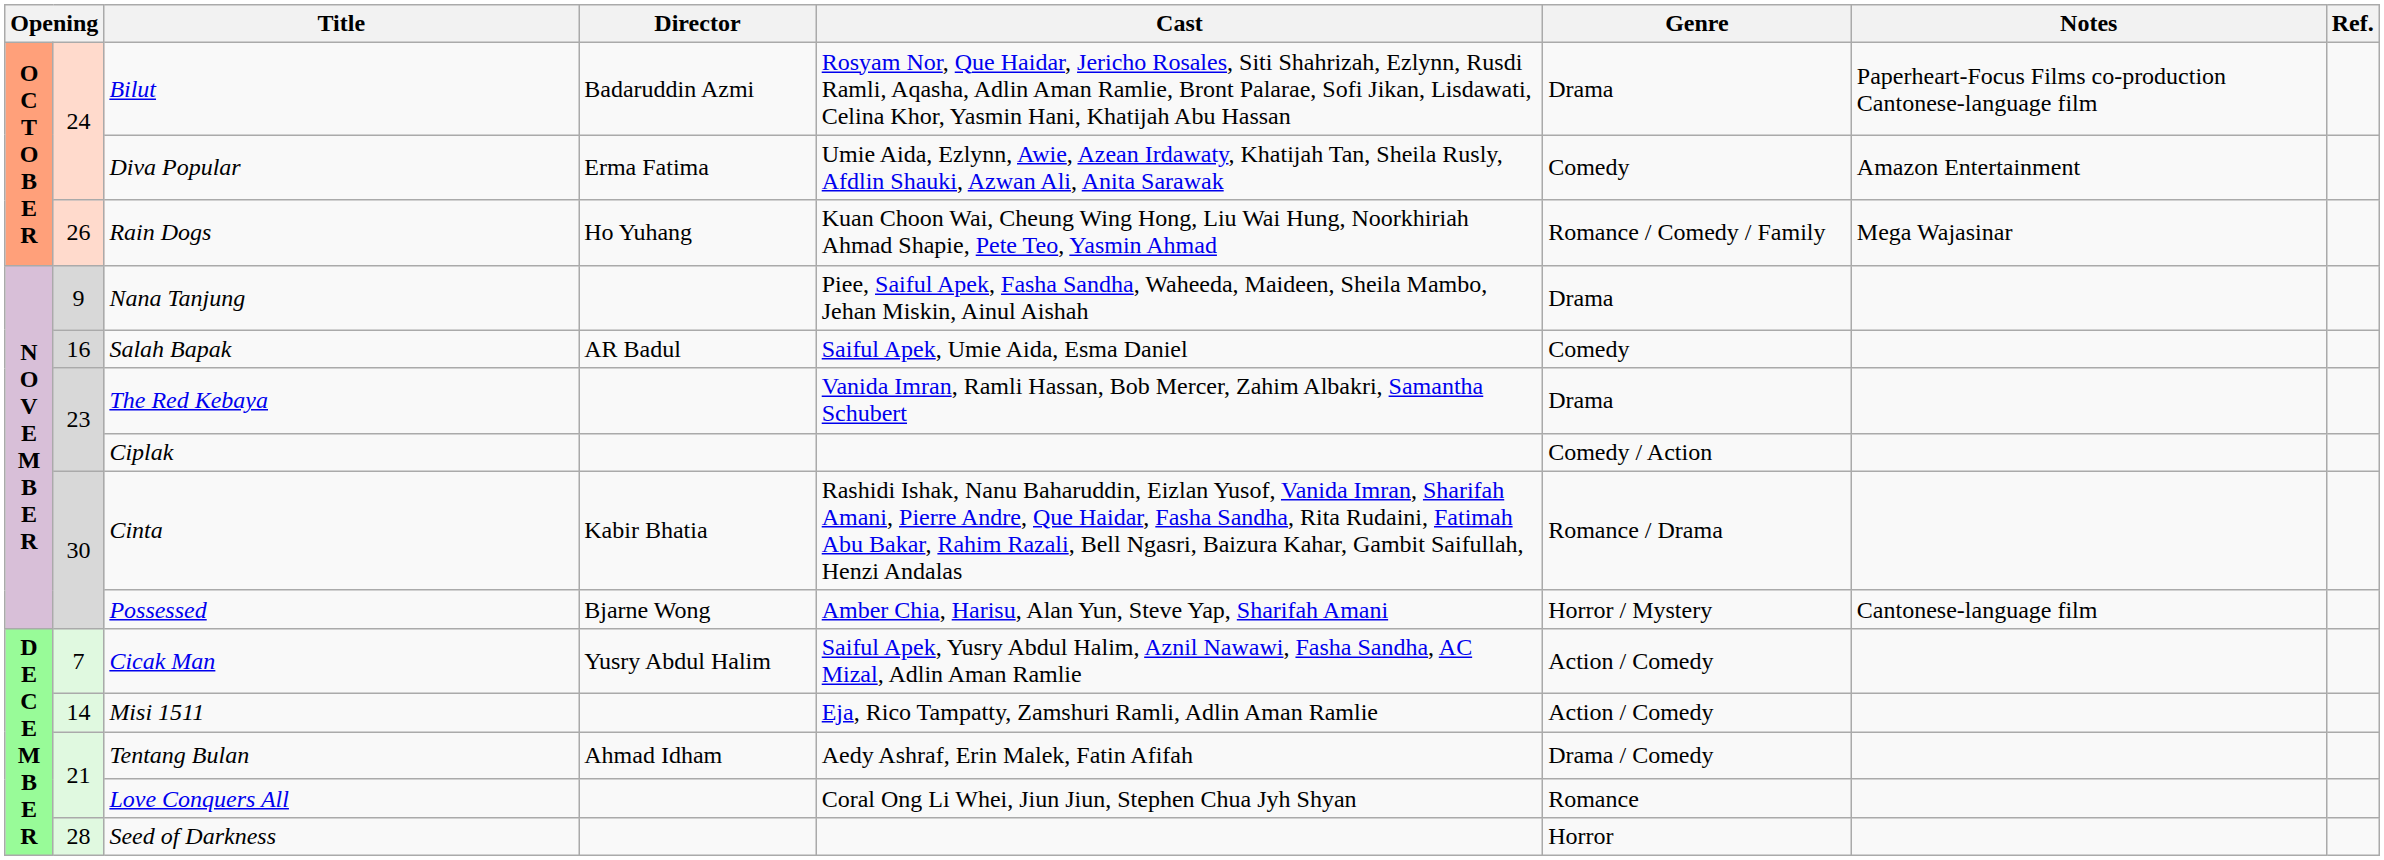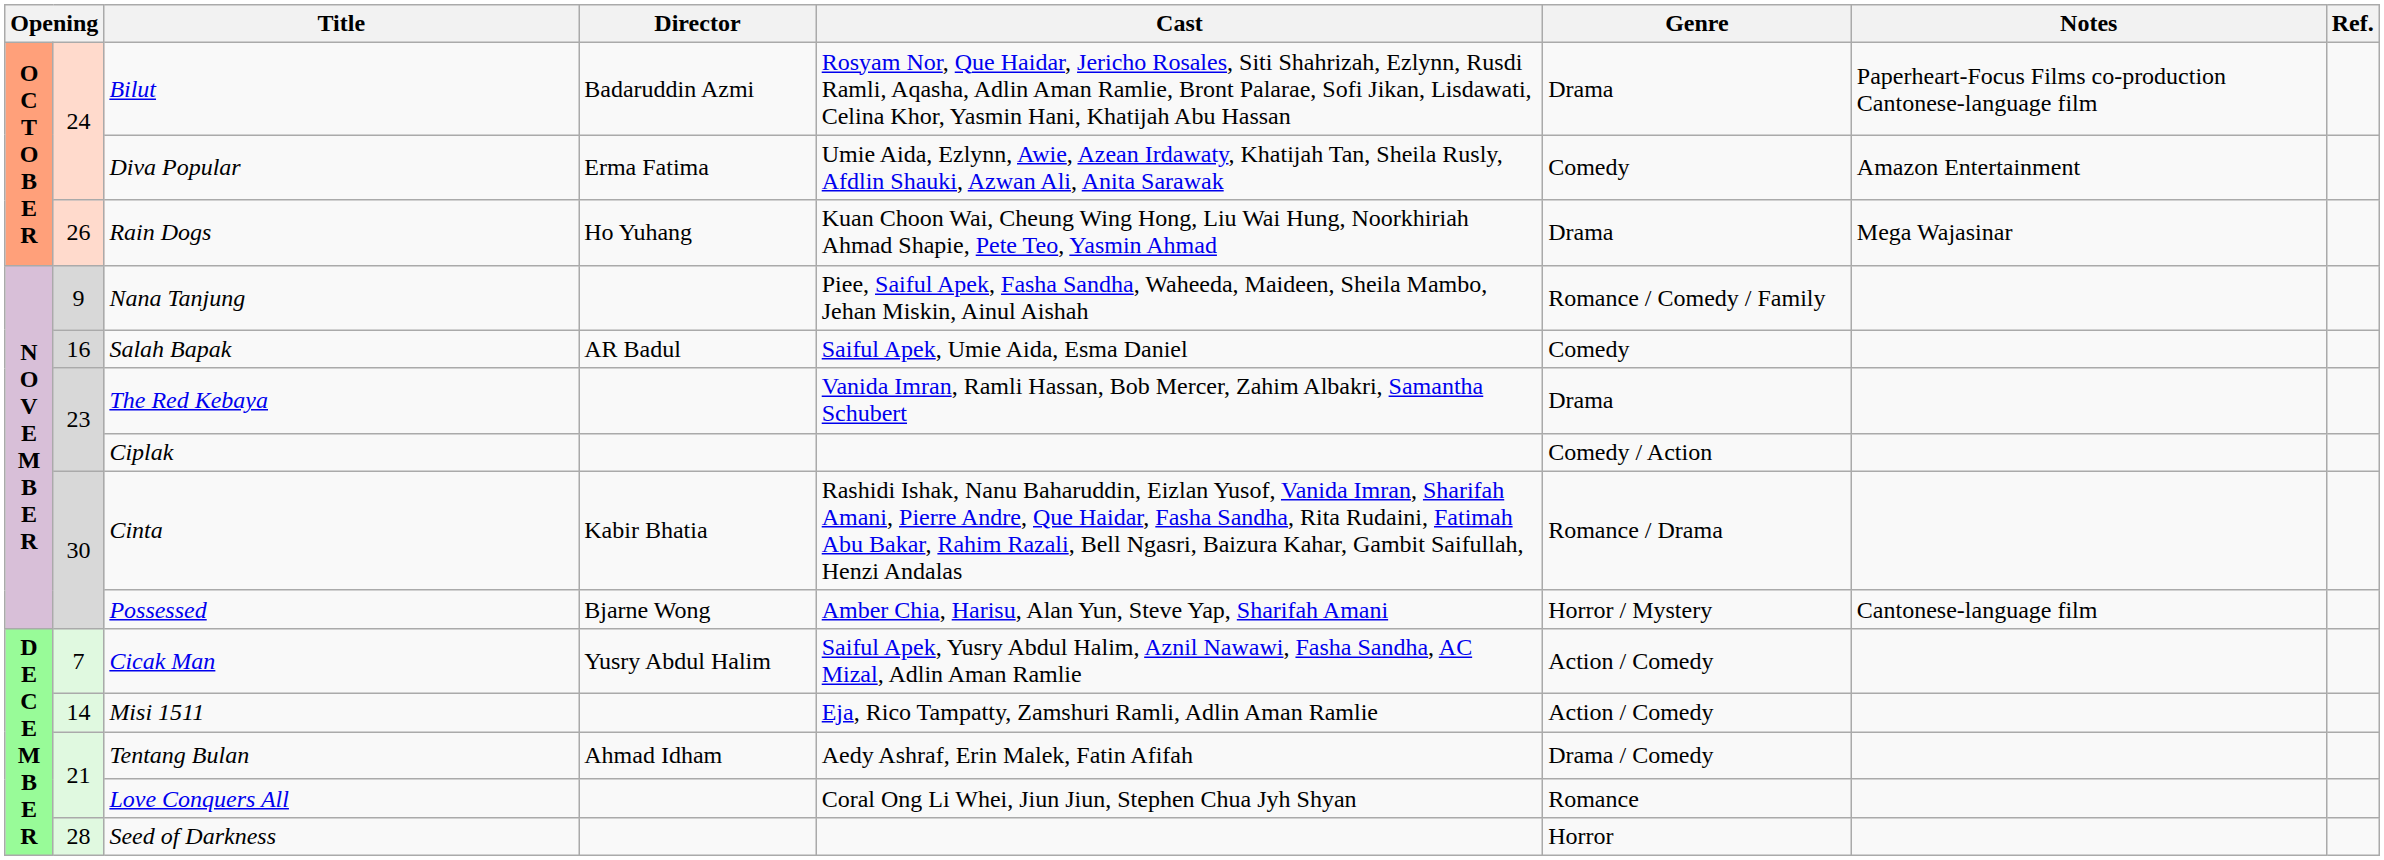Rain Dogs | Genre: Romance / Comedy / Family -> Drama
Nana Tanjung | Genre: Drama -> Romance / Comedy / Family
